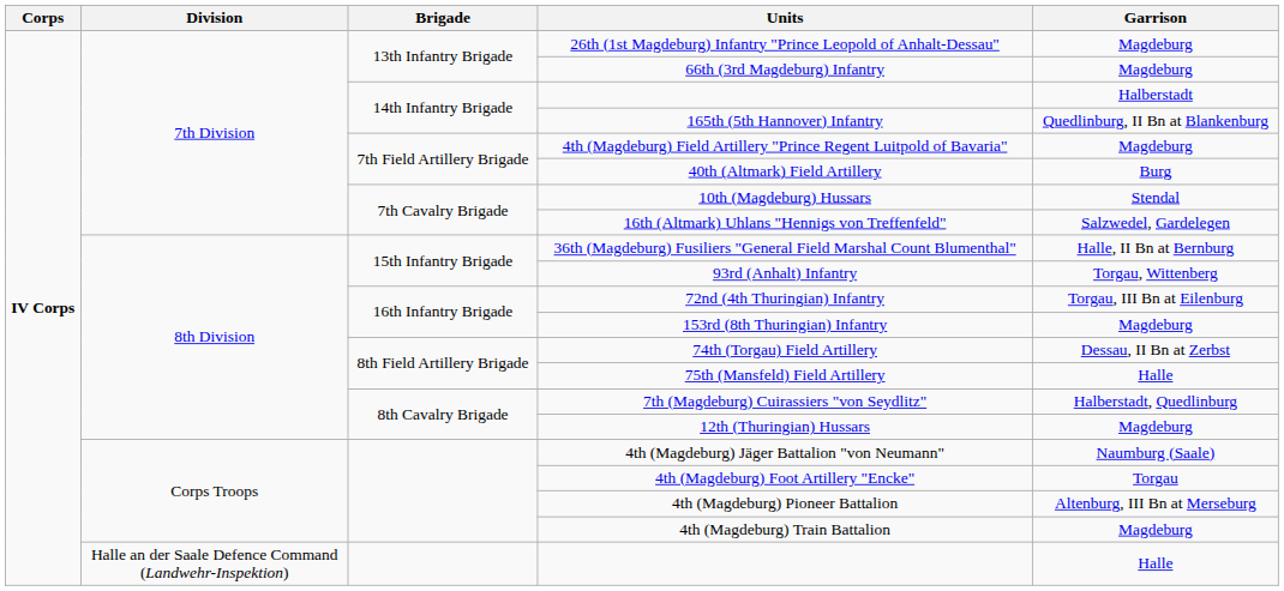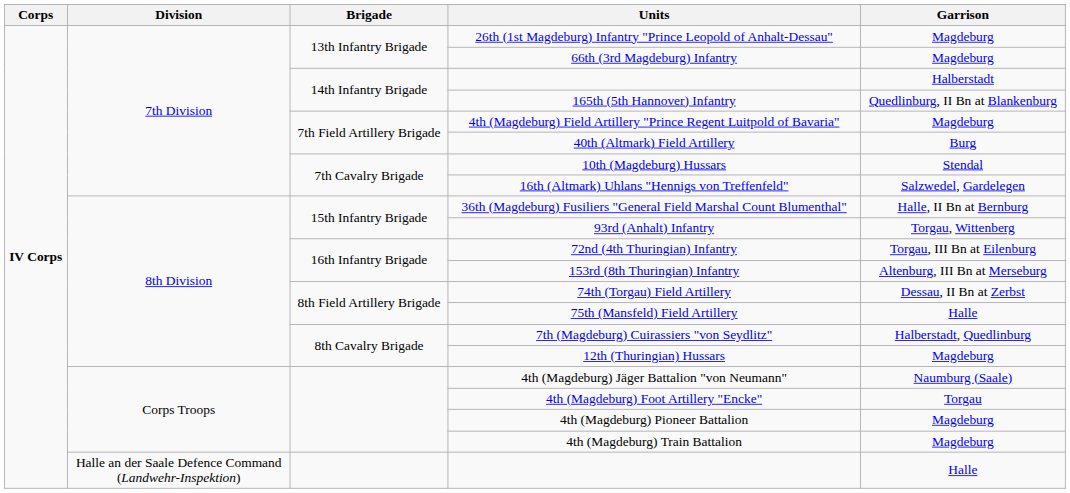153rd (8th Thuringian) Infantry | Garrison: Magdeburg -> Altenburg, III Bn at Merseburg
4th (Magdeburg) Pioneer Battalion | Garrison: Altenburg, III Bn at Merseburg -> Magdeburg
